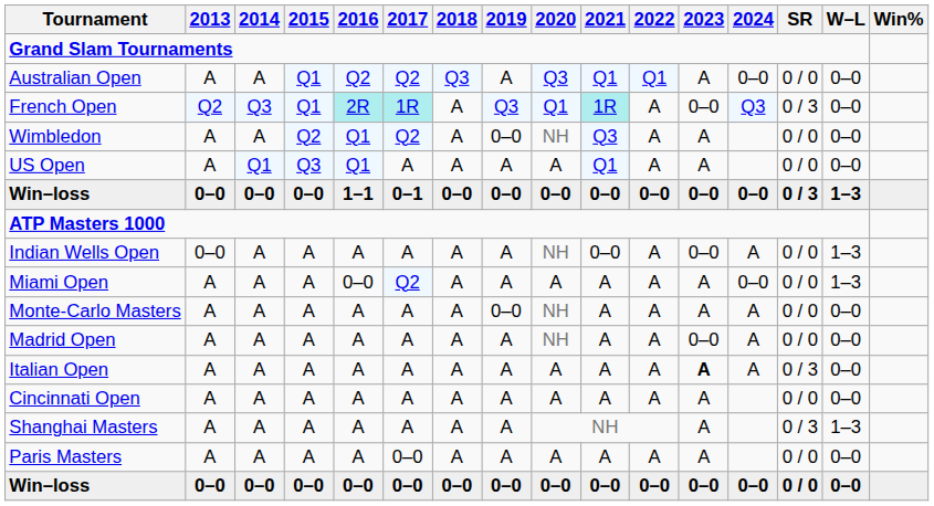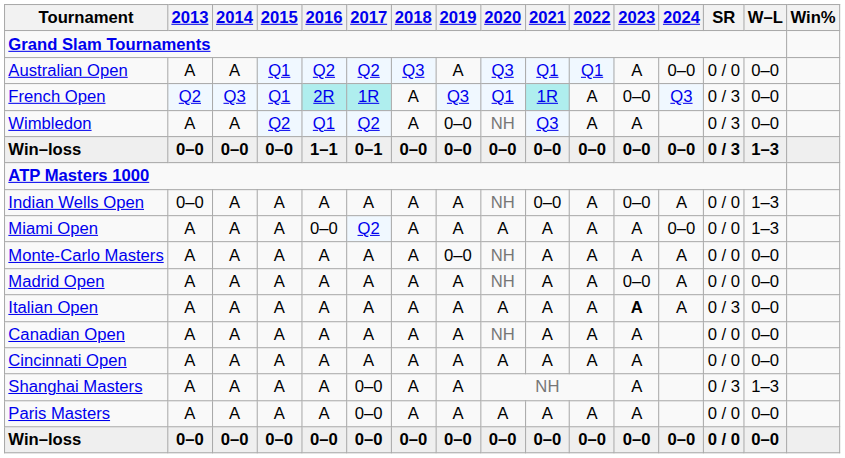Wimbledon | SR: 0 / 0 -> 0 / 3
- row: US Open | A | Q1 | Q3 | Q1 | A | A | A | A | Q1 | A | A | 0 / 0 | 0–0
+ row: Canadian Open | A | A | A | A | A | A | A | NH | A | A | A | 0 / 0 | 0–0
Shanghai Masters | 2017: A -> 0–0
